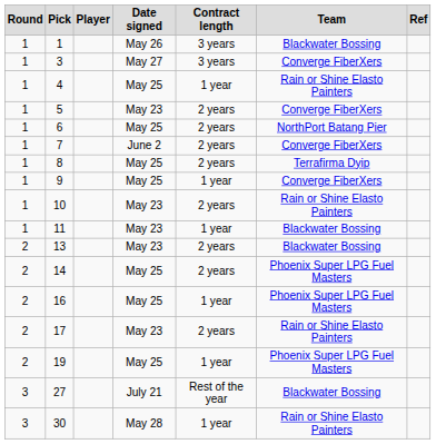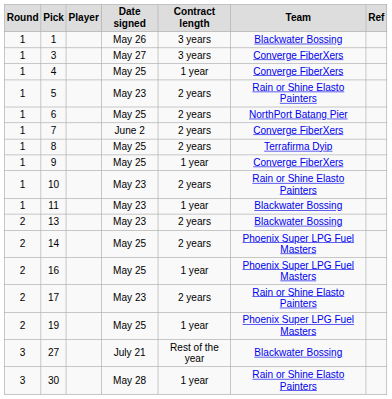4 | Team: Rain or Shine Elasto Painters -> Converge FiberXers
5 | Team: Converge FiberXers -> Rain or Shine Elasto Painters
